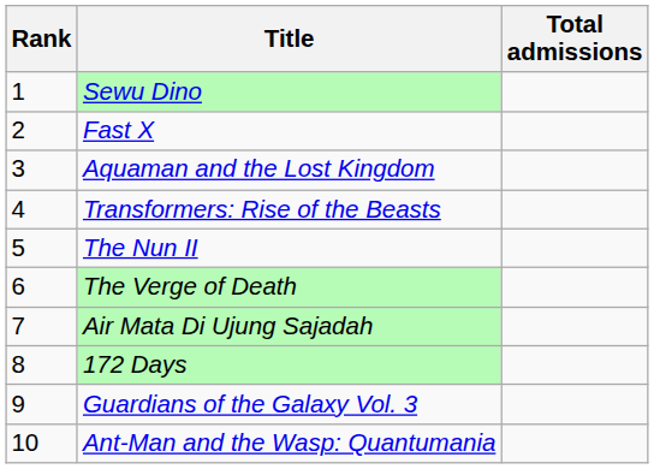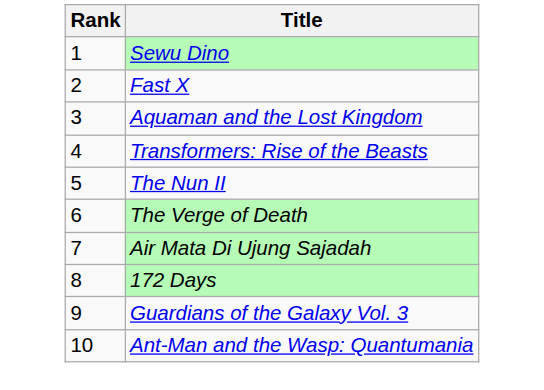- column: Total admissions
